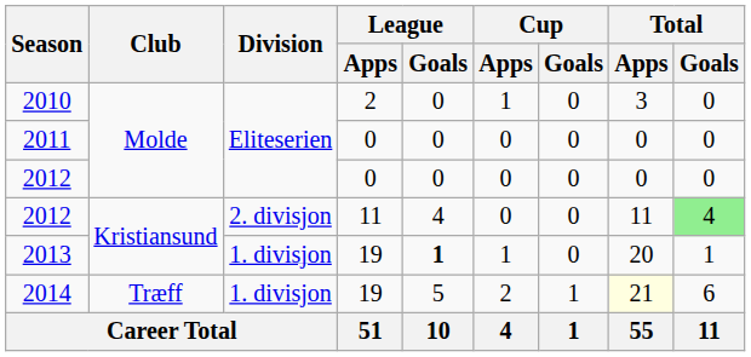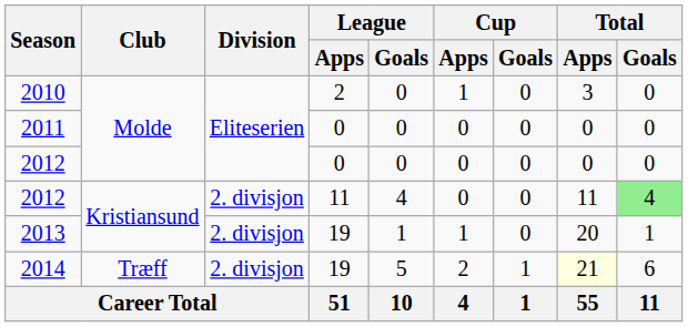2013 | Division: 1. divisjon -> 2. divisjon
2013 | League / Goals: bold -> normal
2014 | Division: 1. divisjon -> 2. divisjon
